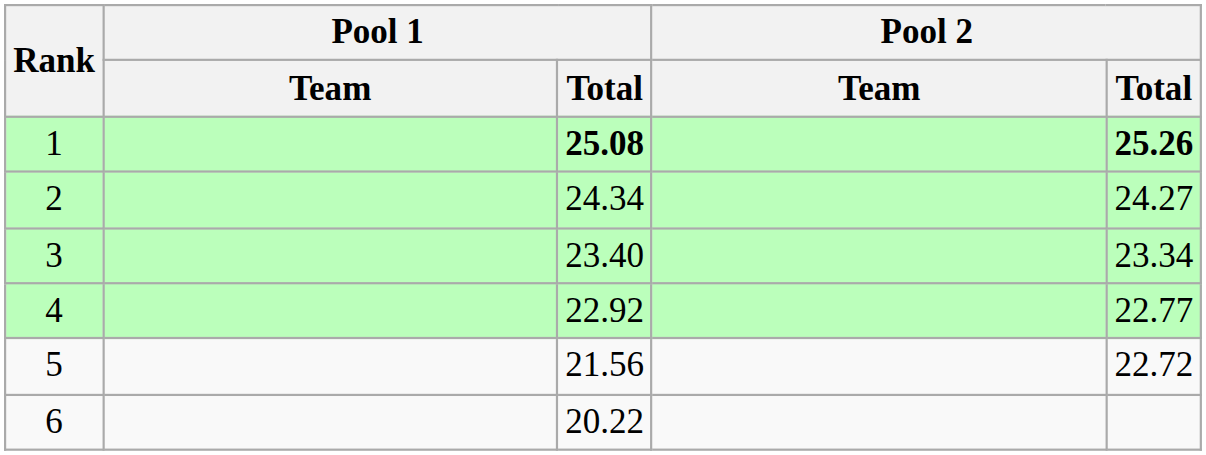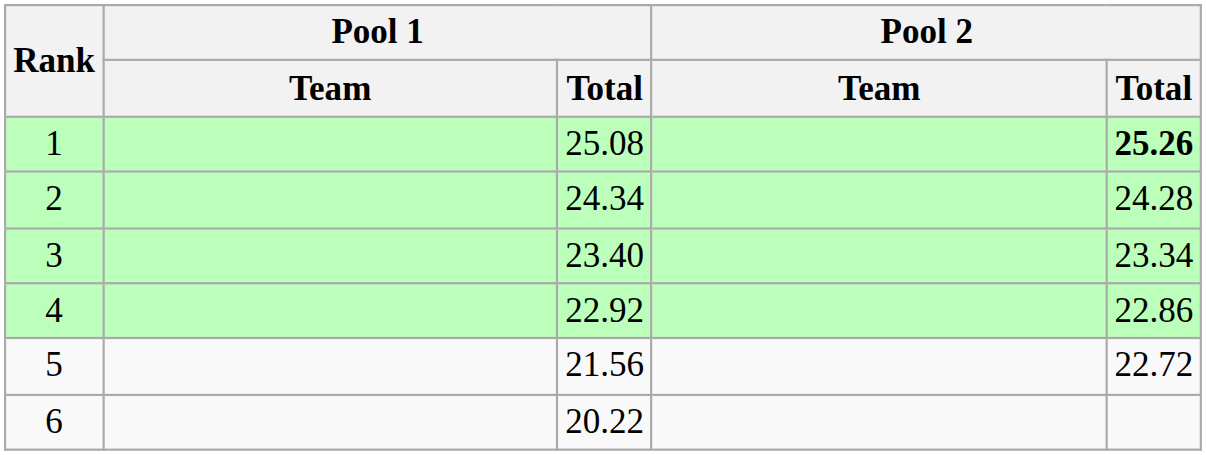1 | Pool 1 / Total: bold -> normal
2 | Pool 2 / Total: 24.27 -> 24.28
4 | Pool 2 / Total: 22.77 -> 22.86
